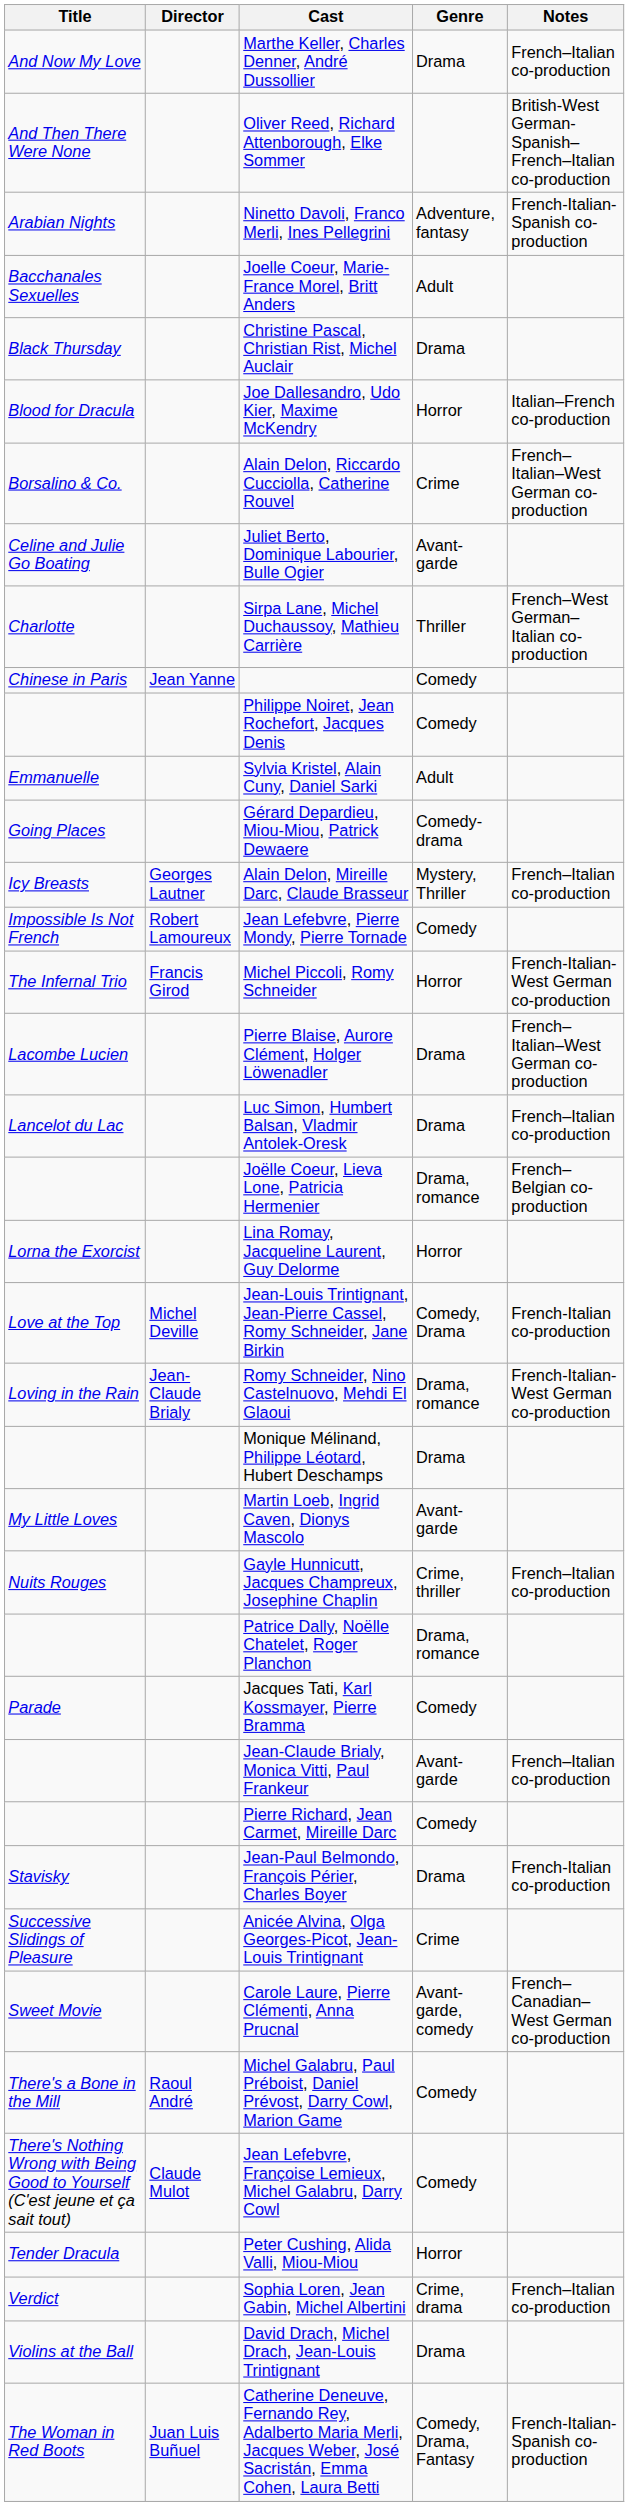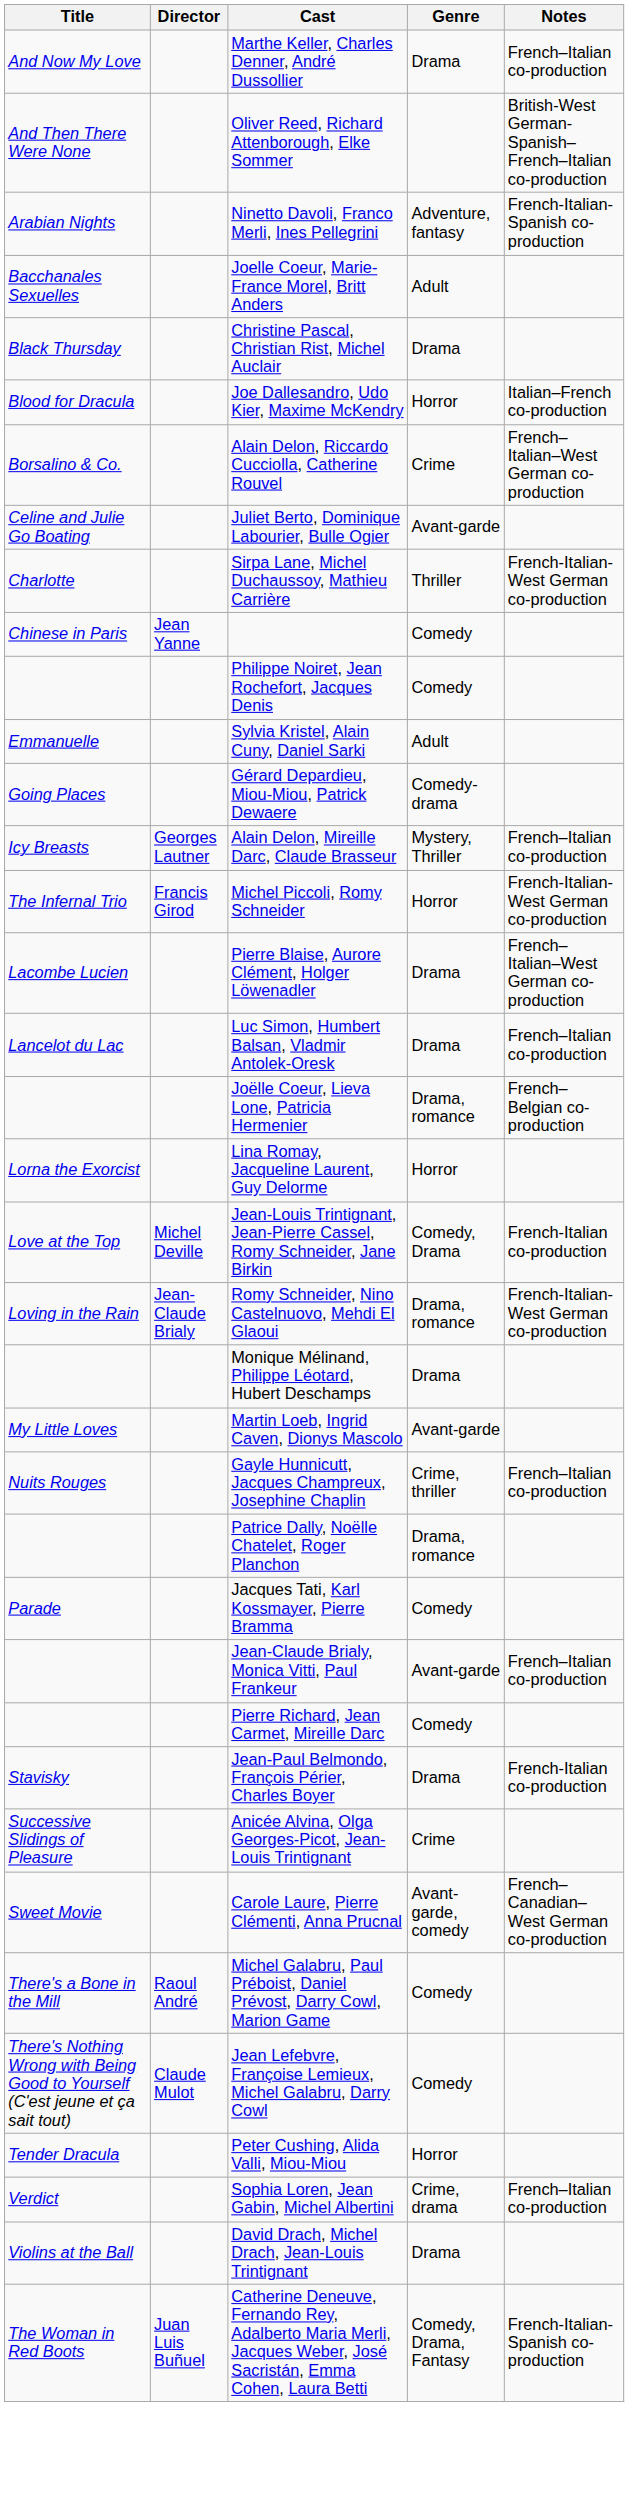Sirpa Lane, Michel Duchaussoy, Mathieu Carrière | Notes: French–West German–Italian co-production -> French-Italian-West German co-production
- row: Impossible Is Not French | Robert Lamoureux | Jean Lefebvre, Pierre Mondy, Pierre Tornade | Comedy
